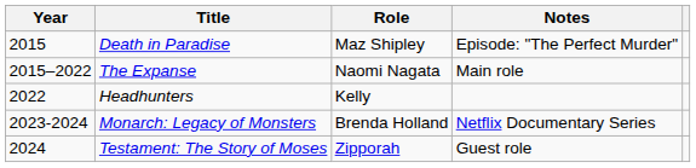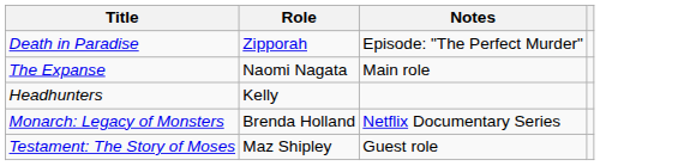- column: Year | 2015 | 2015–2022 | 2022 | 2023-2024 | 2024
Death in Paradise | Role: Maz Shipley -> Zipporah
Testament: The Story of Moses | Role: Zipporah -> Maz Shipley
